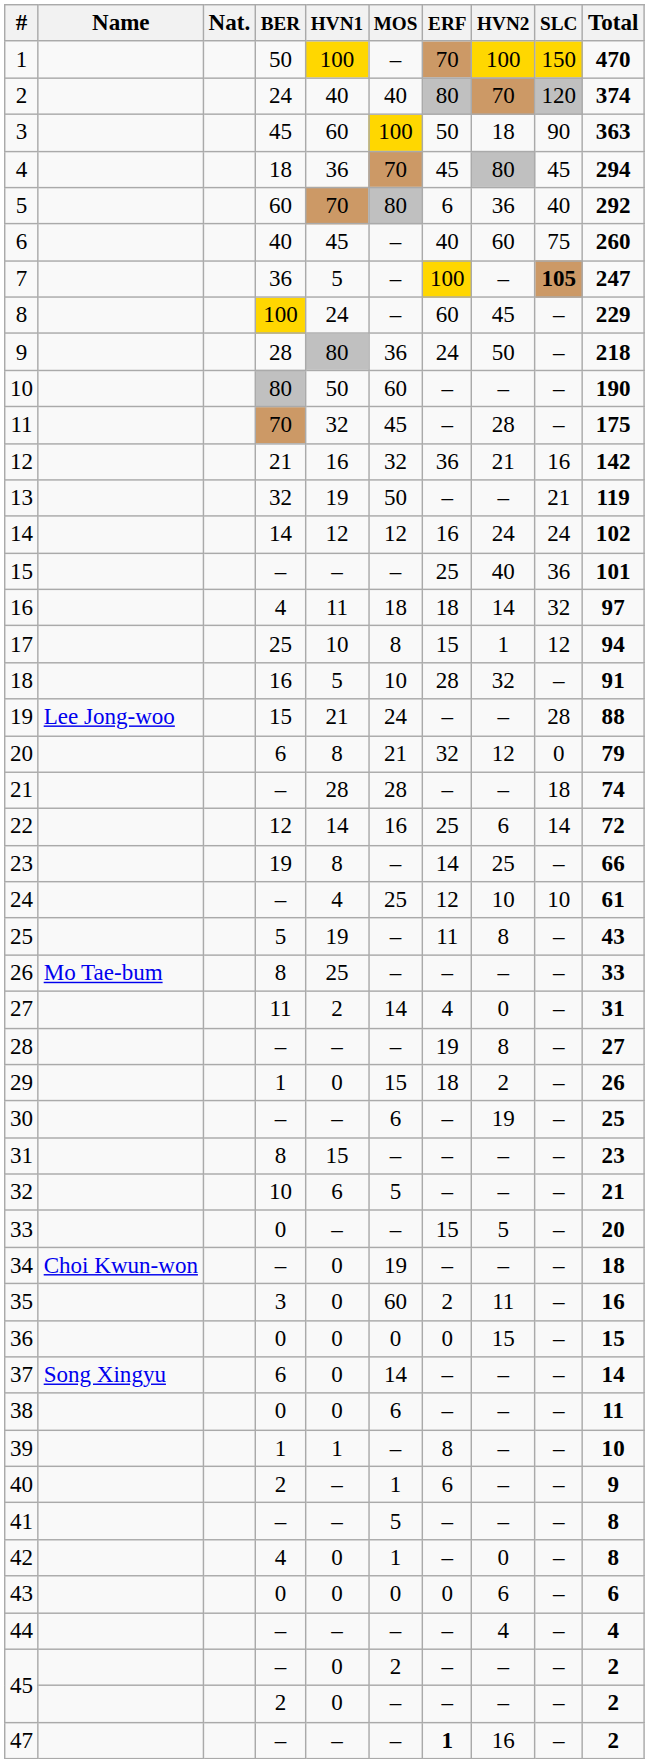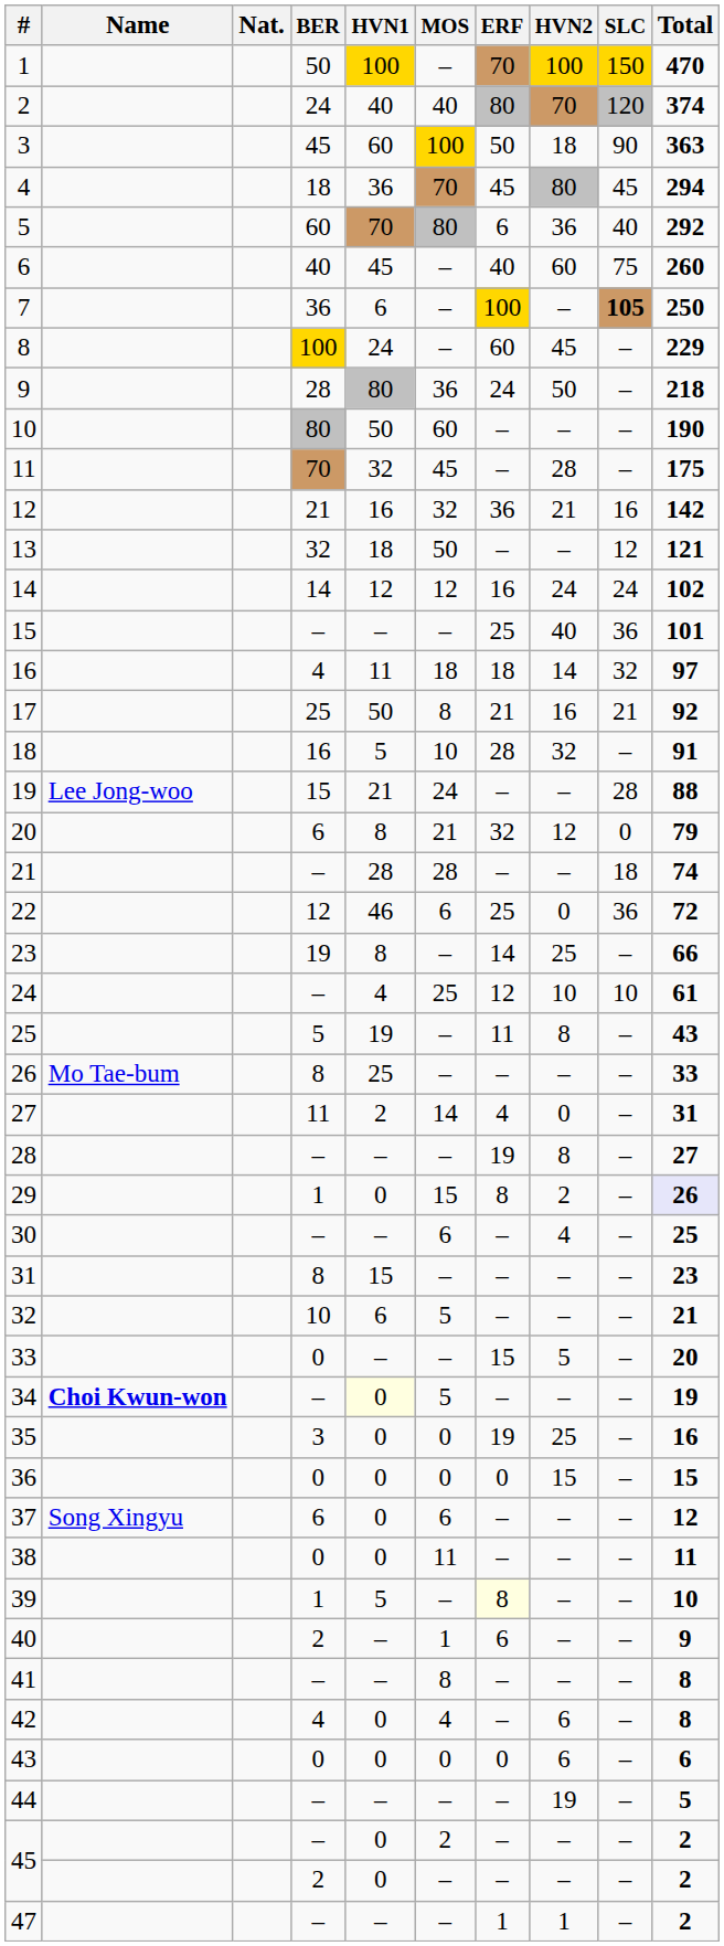7 | HVN1: 5 -> 6
7 | Total: 247 -> 250
13 | HVN1: 19 -> 18
13 | SLC: 21 -> 12
13 | Total: 119 -> 121
17 | HVN1: 10 -> 50
17 | ERF: 15 -> 21
17 | HVN2: 1 -> 16
17 | SLC: 12 -> 21
17 | Total: 94 -> 92
22 | HVN1: 14 -> 46
22 | MOS: 16 -> 6
22 | HVN2: 6 -> 0
22 | SLC: 14 -> 36
29 | ERF: 18 -> 8
29 | Total: no background -> lavender background
30 | HVN2: 19 -> 4
34 | Name: normal -> bold
34 | HVN1: no background -> lightyellow background
34 | MOS: 19 -> 5
34 | Total: 18 -> 19
35 | MOS: 60 -> 0
35 | ERF: 2 -> 19
35 | HVN2: 11 -> 25
37 | MOS: 14 -> 6
37 | Total: 14 -> 12
38 | MOS: 6 -> 11
39 | HVN1: 1 -> 5
39 | ERF: no background -> lightyellow background
41 | MOS: 5 -> 8
42 | MOS: 1 -> 4
42 | HVN2: 0 -> 6
44 | HVN2: 4 -> 19
44 | Total: 4 -> 5
47 | ERF: bold -> normal
47 | HVN2: 16 -> 1
